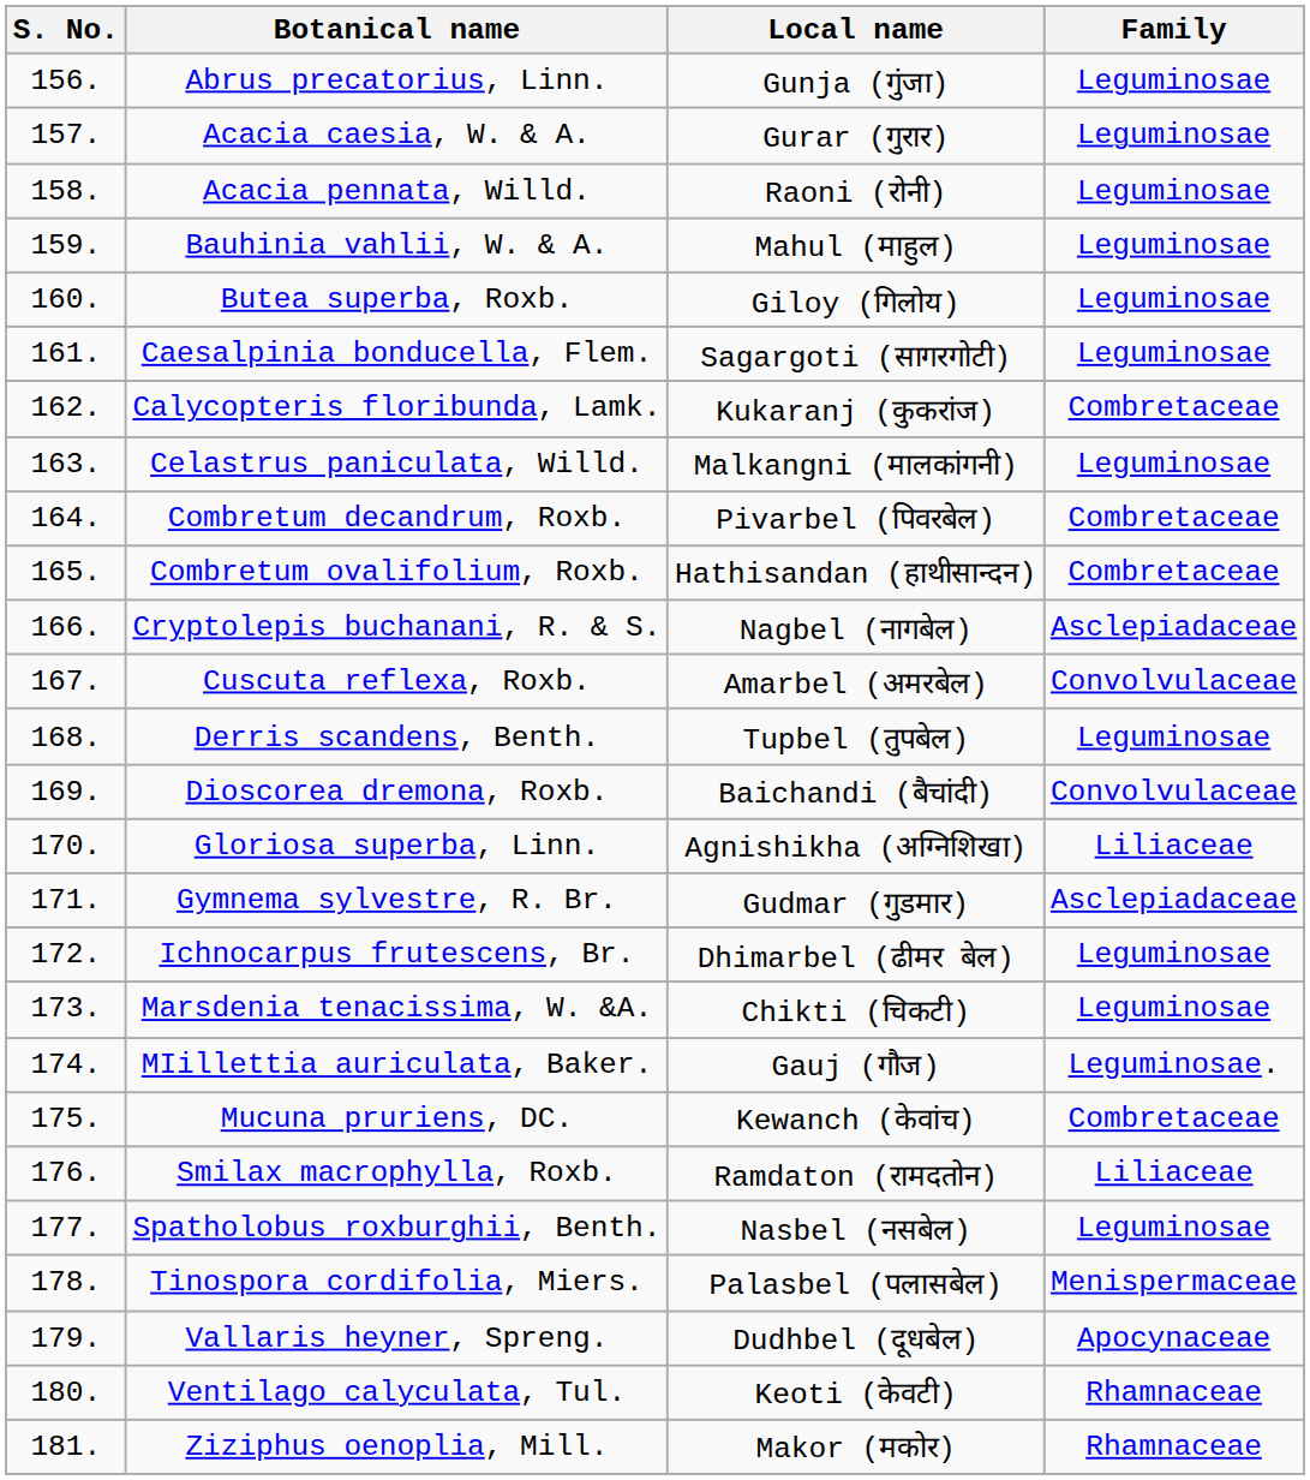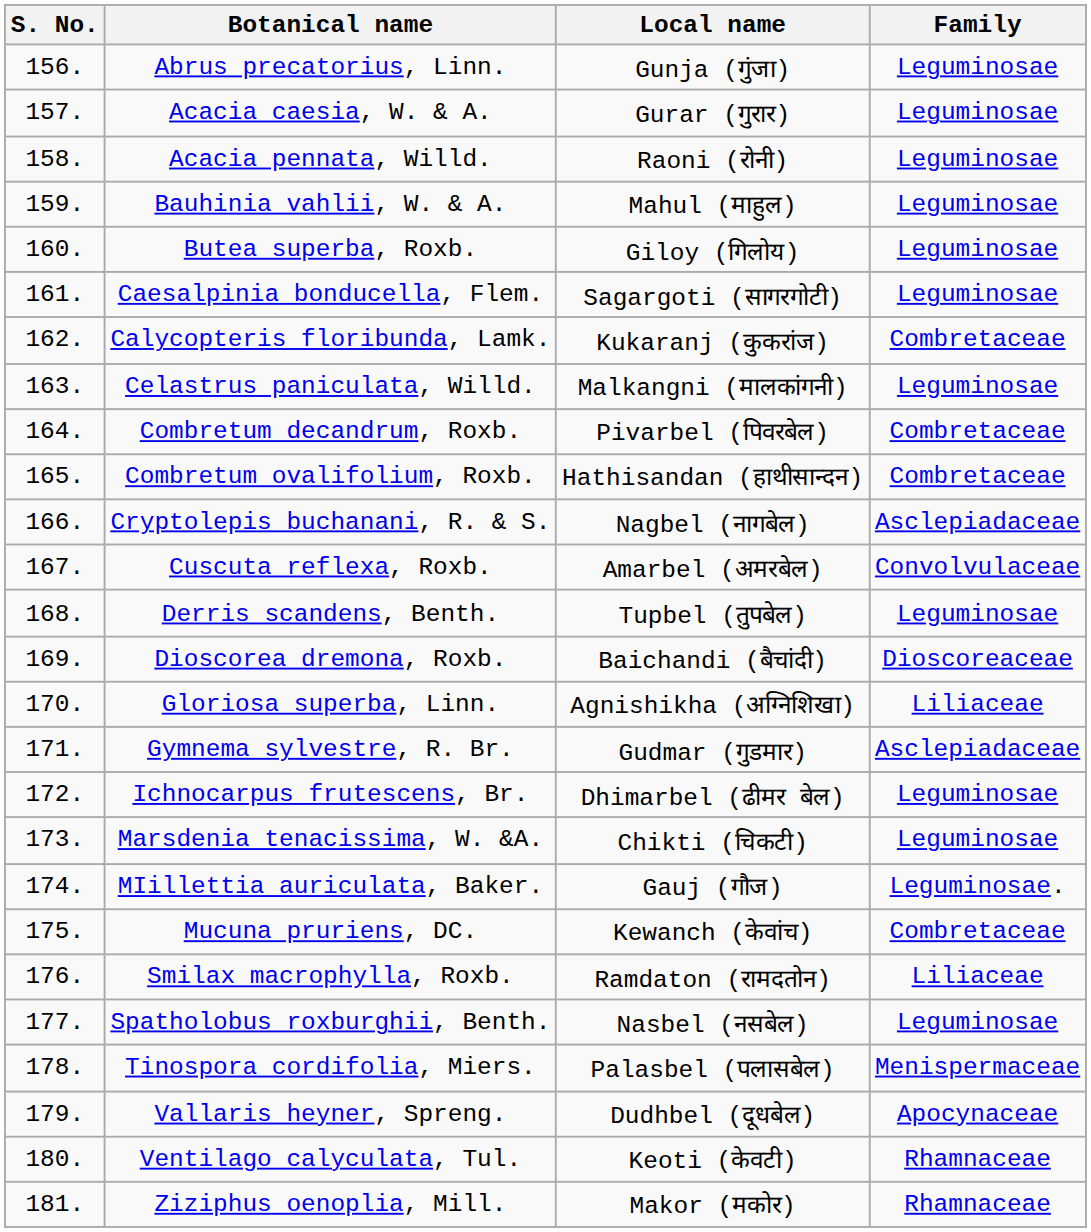Dioscorea dremona, Roxb. | Family: Convolvulaceae -> Dioscoreaceae
